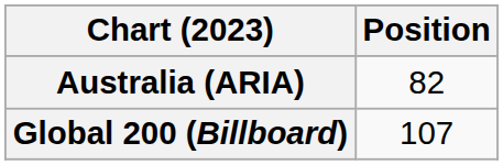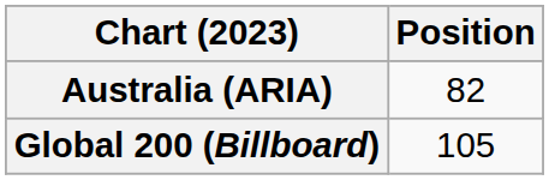Global 200 (Billboard) | Position: 107 -> 105
